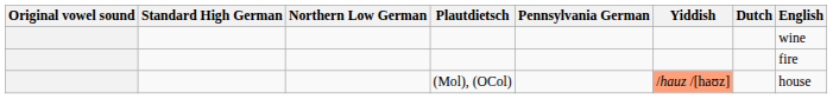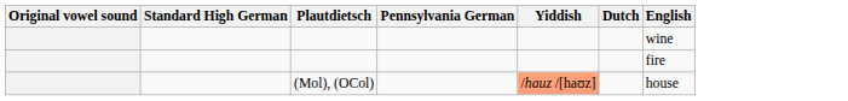- column: Northern Low German
